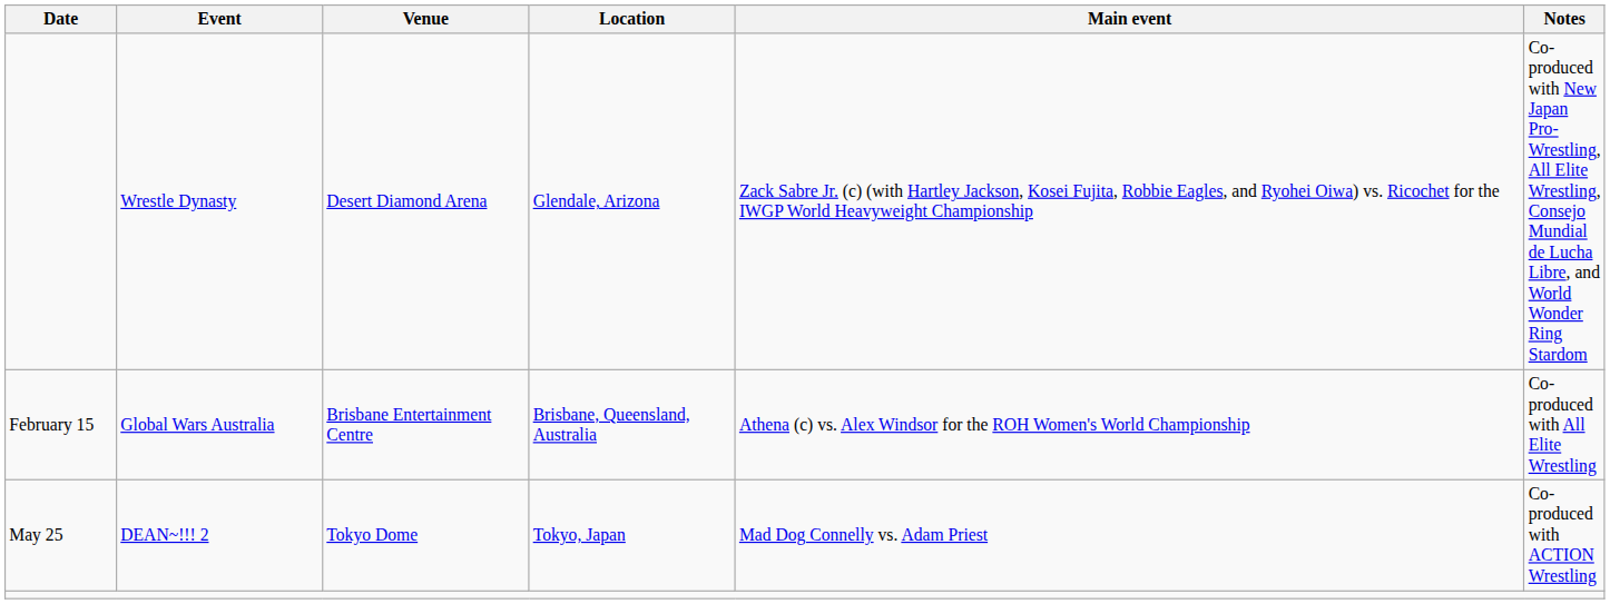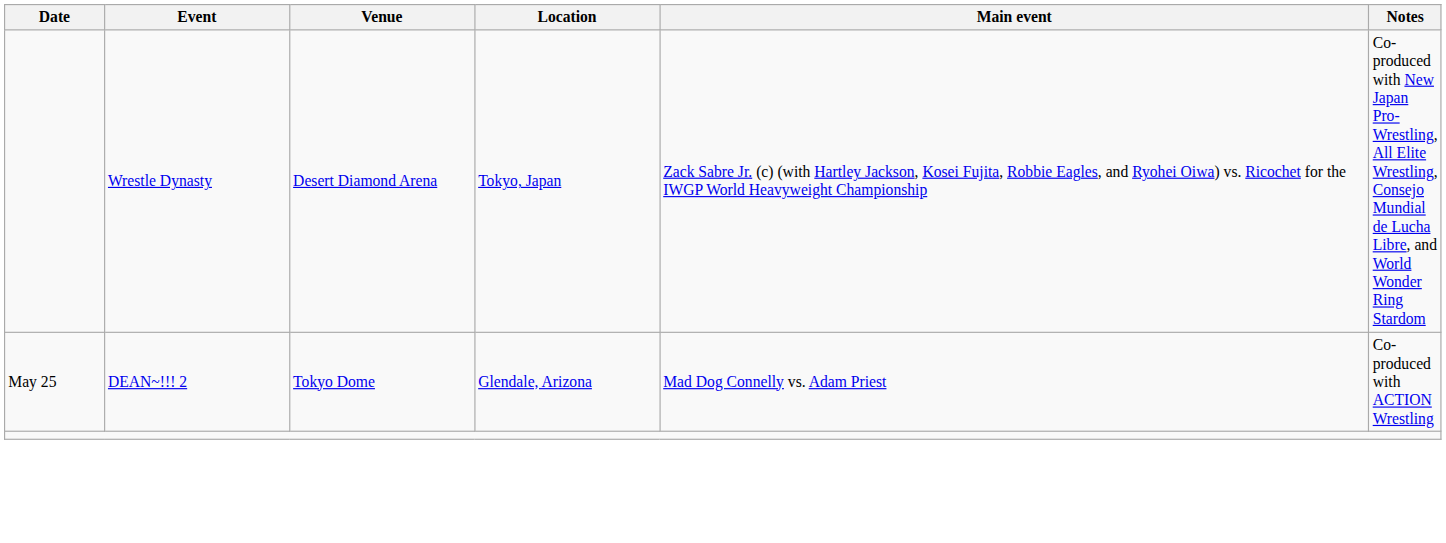Wrestle Dynasty | Location: Glendale, Arizona -> Tokyo, Japan
- row: February 15 | Global Wars Australia | Brisbane Entertainment Centre | Brisbane, Queensland, Australia | Athena (c) vs. Alex Windsor for the ROH Women's World Championship | Co-produced with All Elite Wrestling
DEAN~!!! 2 | Location: Tokyo, Japan -> Glendale, Arizona
